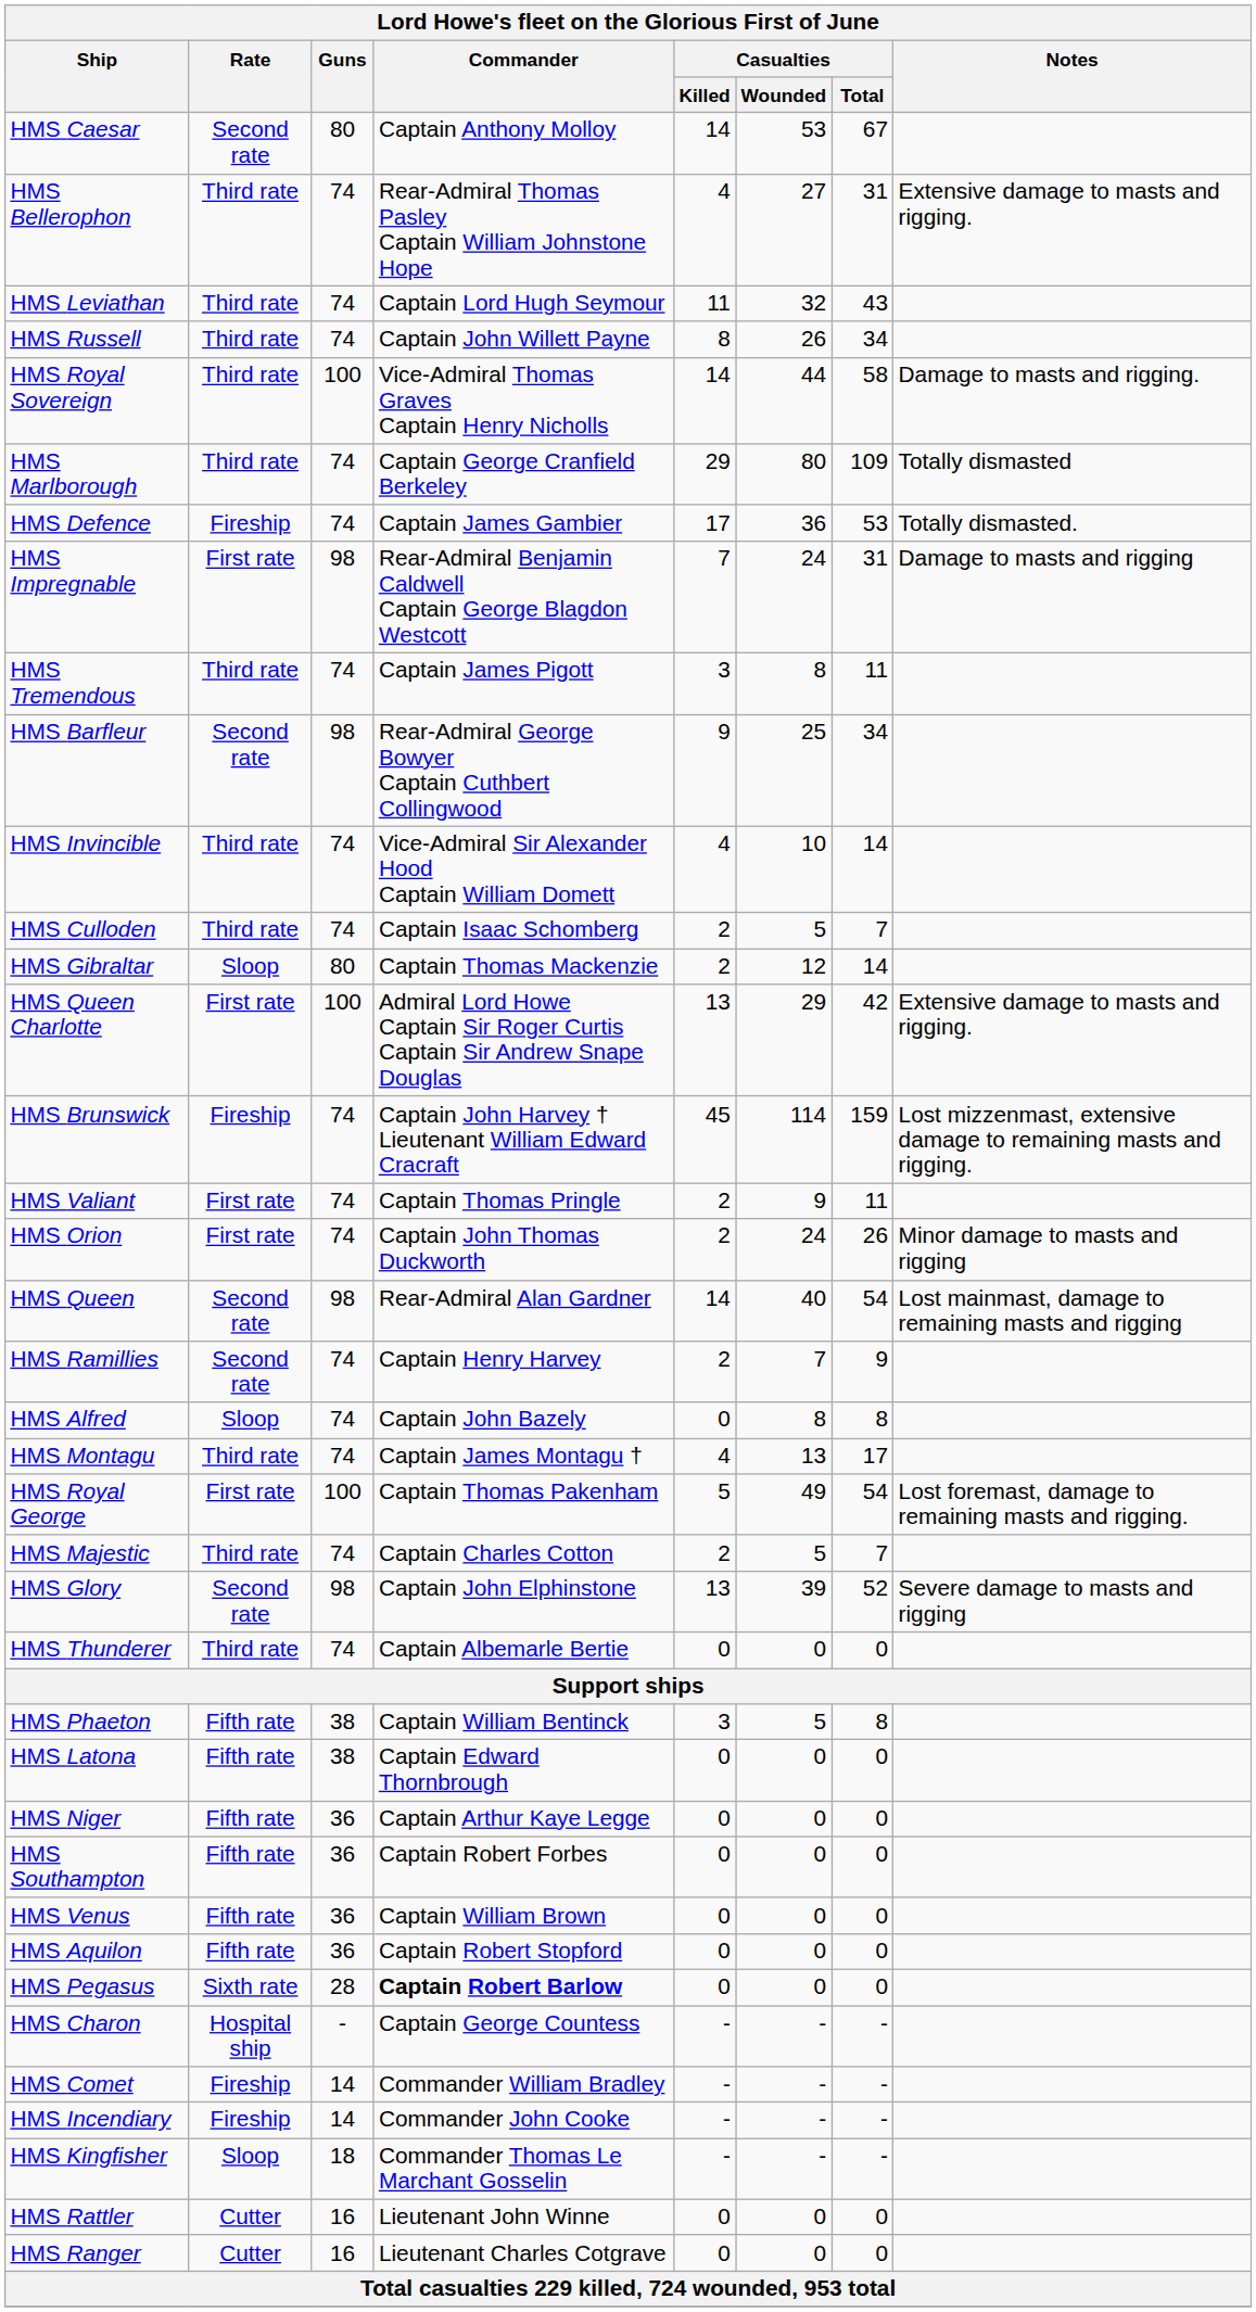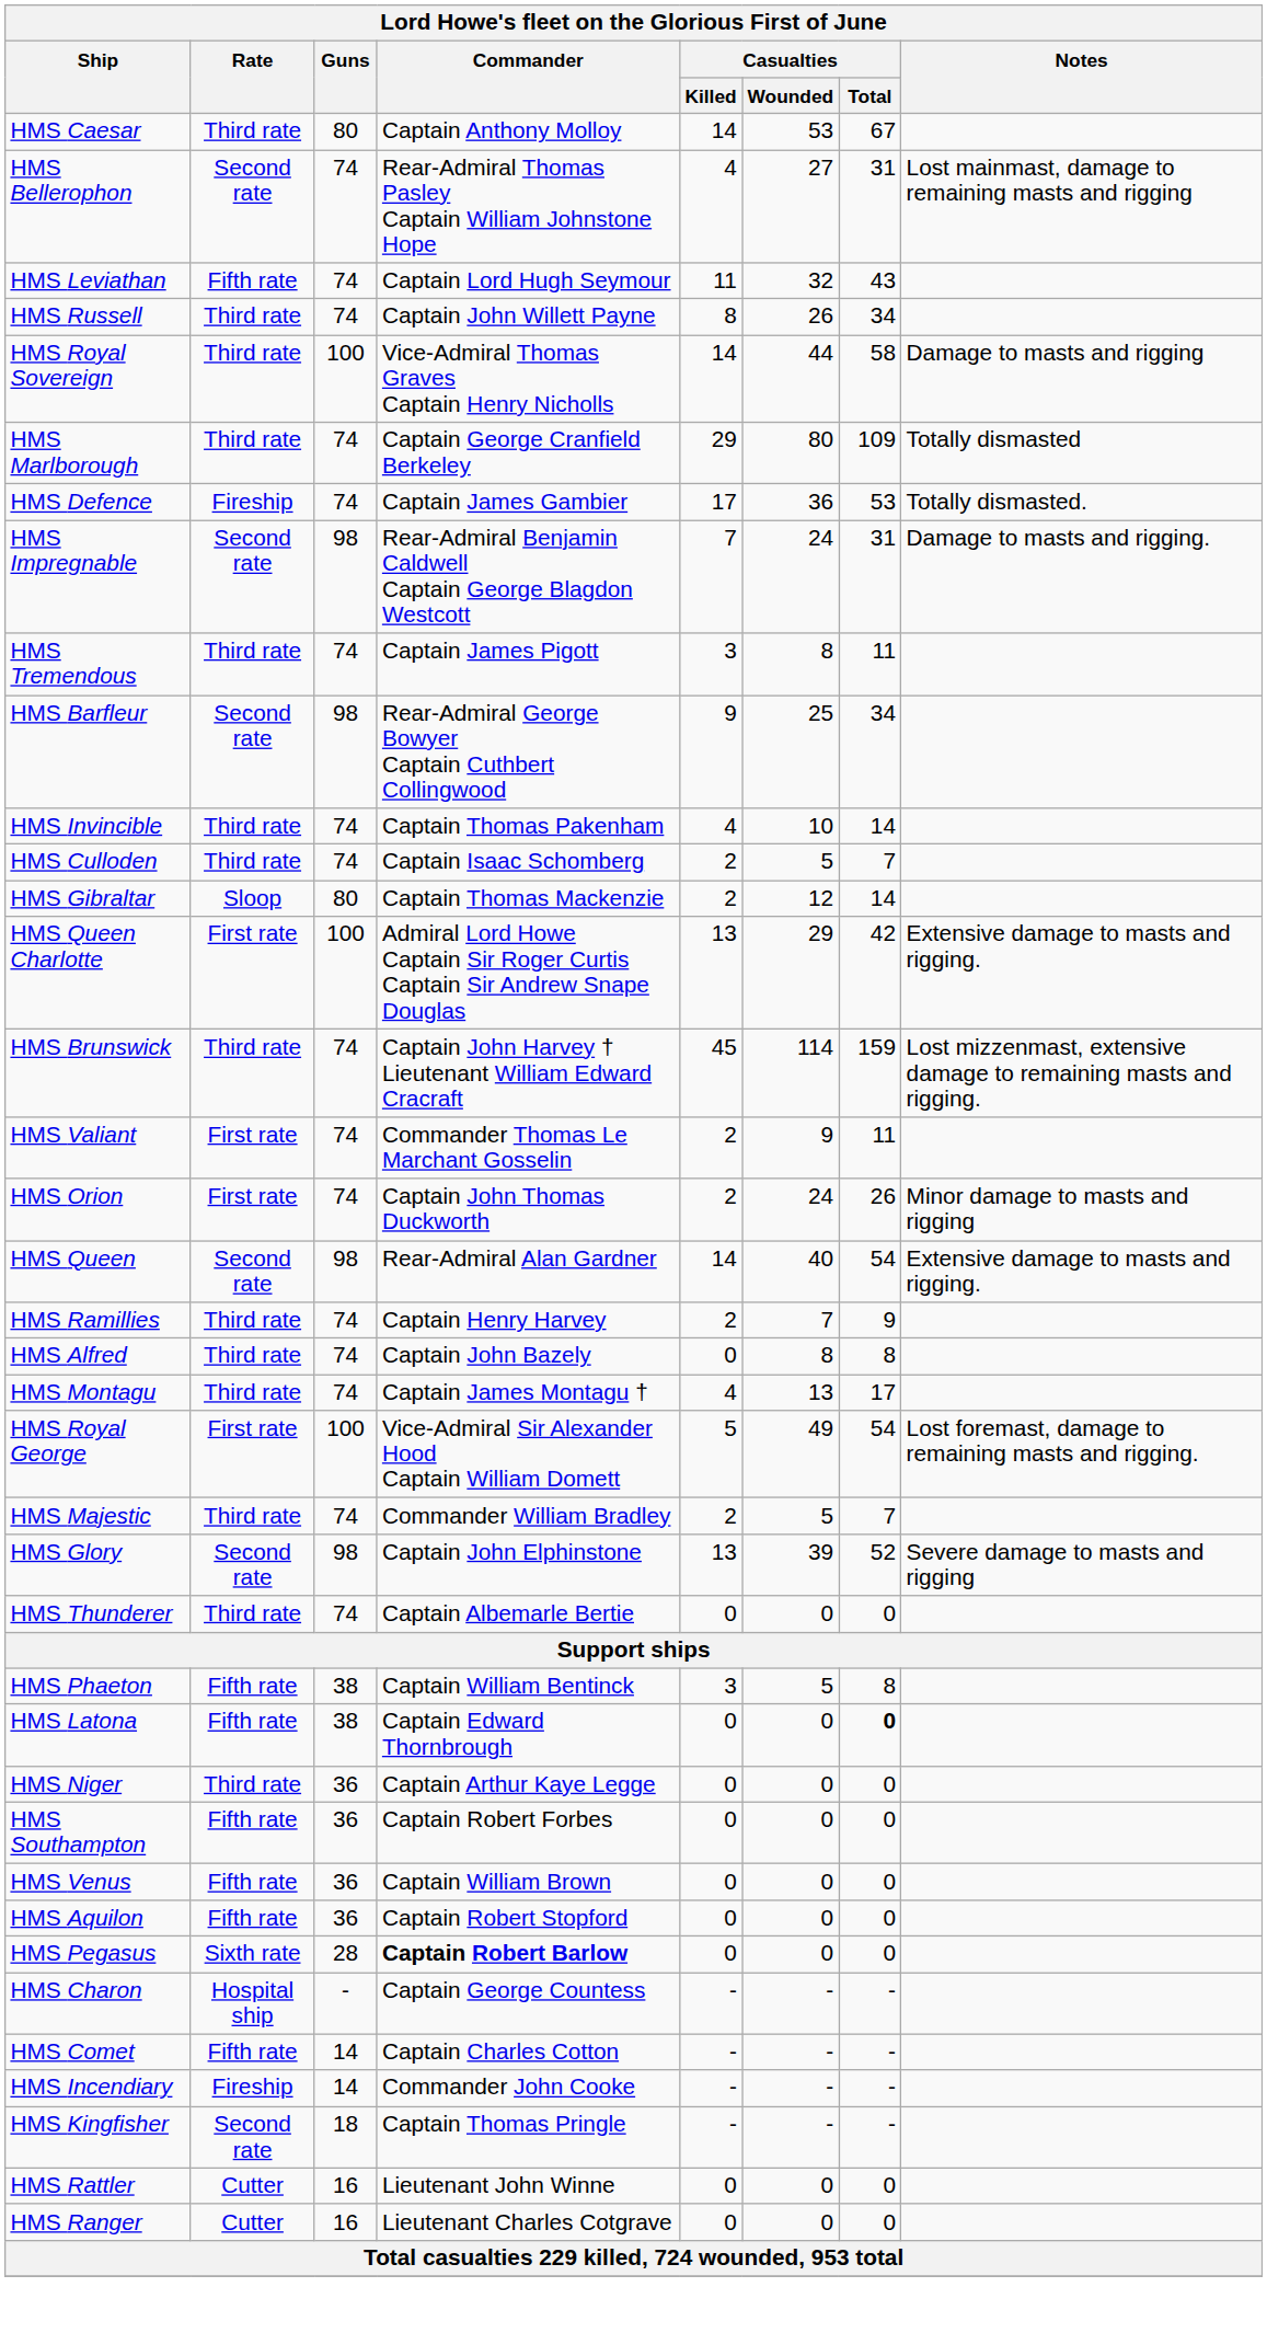HMS Caesar | Rate: Second rate -> Third rate
HMS Bellerophon | Rate: Third rate -> Second rate
HMS Bellerophon | Notes: Extensive damage to masts and rigging. -> Lost mainmast, damage to remaining masts and rigging
HMS Leviathan | Rate: Third rate -> Fifth rate
HMS Royal Sovereign | Notes: Damage to masts and rigging. -> Damage to masts and rigging
HMS Impregnable | Rate: First rate -> Second rate
HMS Impregnable | Notes: Damage to masts and rigging -> Damage to masts and rigging.
HMS Invincible | Commander: Vice-Admiral Sir Alexander Hood Captain William Domett -> Captain Thomas Pakenham
HMS Brunswick | Rate: Fireship -> Third rate
HMS Valiant | Commander: Captain Thomas Pringle -> Commander Thomas Le Marchant Gosselin
HMS Queen | Notes: Lost mainmast, damage to remaining masts and rigging -> Extensive damage to masts and rigging.
HMS Ramillies | Rate: Second rate -> Third rate
HMS Alfred | Rate: Sloop -> Third rate
HMS Royal George | Commander: Captain Thomas Pakenham -> Vice-Admiral Sir Alexander Hood Captain William Domett
HMS Majestic | Commander: Captain Charles Cotton -> Commander William Bradley
HMS Latona | Casualties / Total: normal -> bold
HMS Niger | Rate: Fifth rate -> Third rate
HMS Comet | Rate: Fireship -> Fifth rate
HMS Comet | Commander: Commander William Bradley -> Captain Charles Cotton
HMS Kingfisher | Rate: Sloop -> Second rate
HMS Kingfisher | Commander: Commander Thomas Le Marchant Gosselin -> Captain Thomas Pringle
